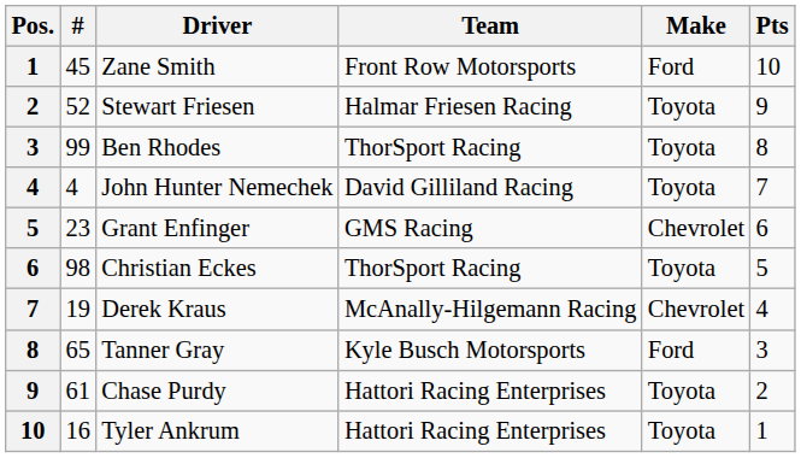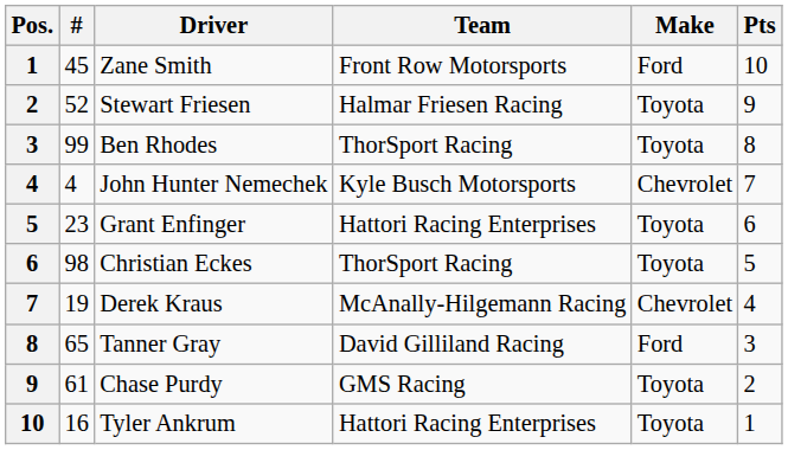John Hunter Nemechek | Team: David Gilliland Racing -> Kyle Busch Motorsports
John Hunter Nemechek | Make: Toyota -> Chevrolet
Grant Enfinger | Team: GMS Racing -> Hattori Racing Enterprises
Grant Enfinger | Make: Chevrolet -> Toyota
Tanner Gray | Team: Kyle Busch Motorsports -> David Gilliland Racing
Chase Purdy | Team: Hattori Racing Enterprises -> GMS Racing
